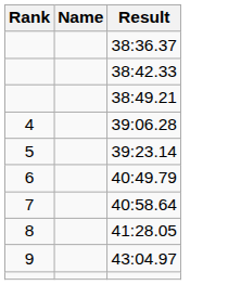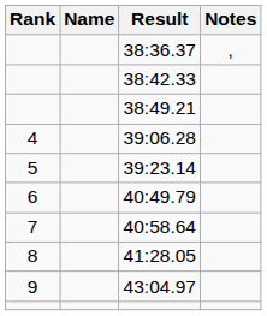+ column: Notes | ,
